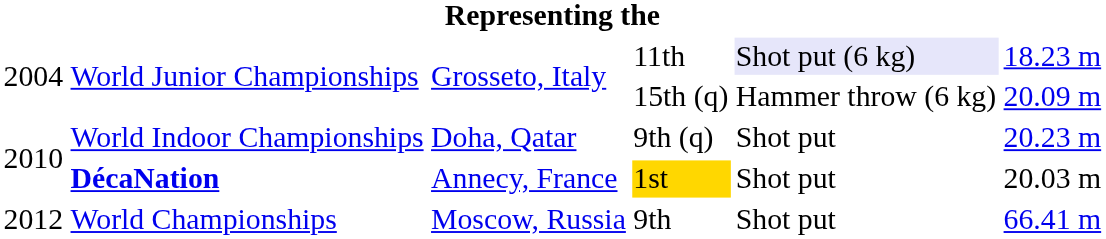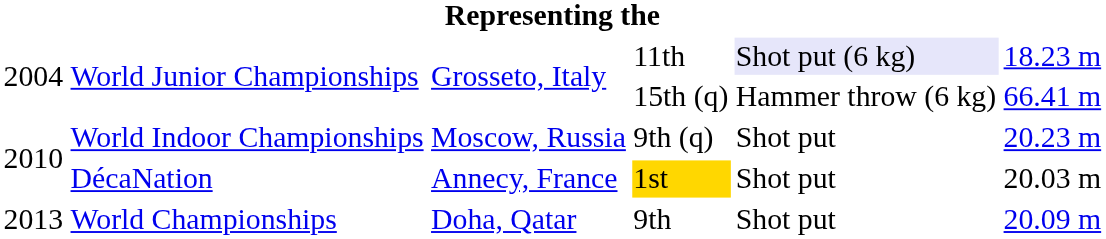15th (q) | column 6: 20.09 m -> 66.41 m
9th (q) | column 3: Doha, Qatar -> Moscow, Russia
1st | column 2: bold -> normal
9th | column 1: 2012 -> 2013
9th | column 3: Moscow, Russia -> Doha, Qatar
9th | column 6: 66.41 m -> 20.09 m
